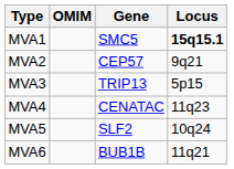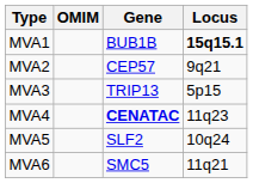MVA1 | Gene: SMC5 -> BUB1B
MVA4 | Gene: normal -> bold
MVA6 | Gene: BUB1B -> SMC5
